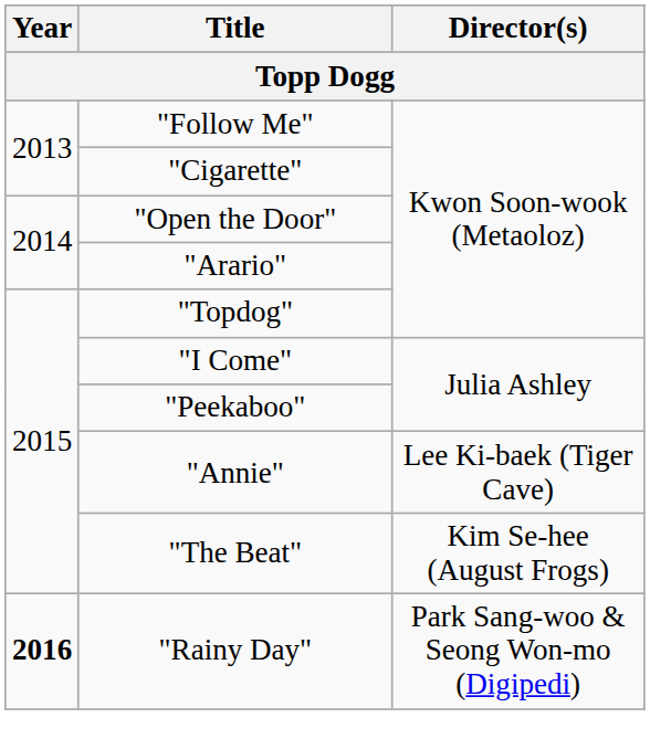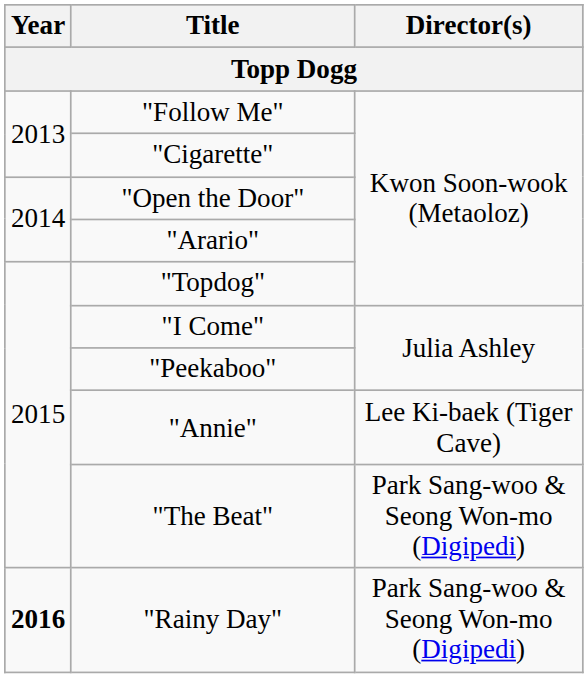"The Beat" | Director(s): Kim Se-hee (August Frogs) -> Park Sang-woo & Seong Won-mo (Digipedi)
